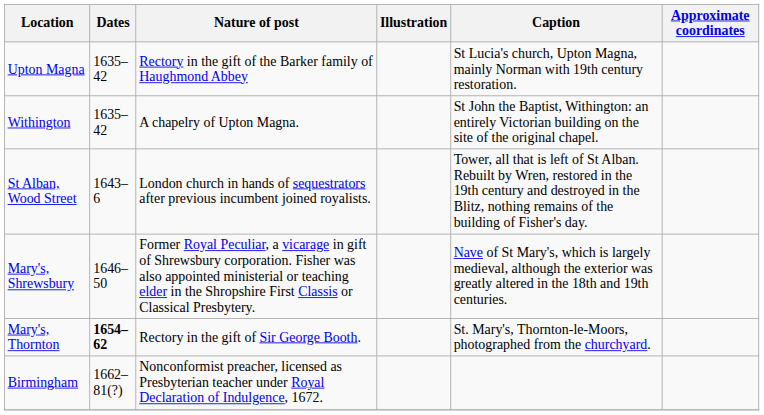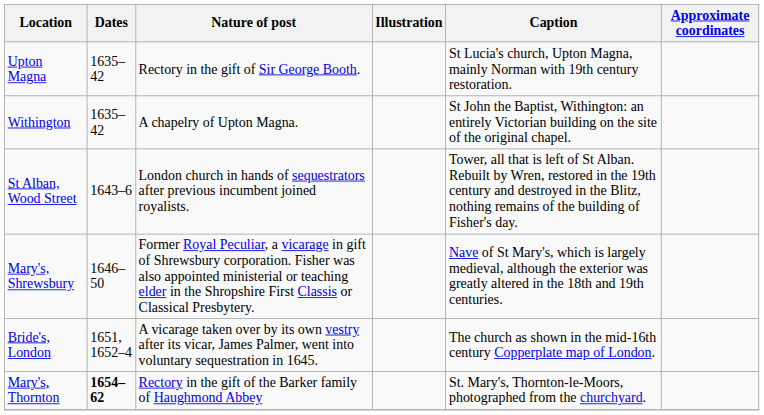Upton Magna | Nature of post: Rectory in the gift of the Barker family of Haughmond Abbey -> Rectory in the gift of Sir George Booth.
+ row: Bride's, London | 1651, 1652–4 | A vicarage taken over by its own vestry after its vicar, James Palmer, went into voluntary sequestration in 1645. | The church as shown in the mid-16th century Copperplate map of London.
Mary's, Thornton | Nature of post: Rectory in the gift of Sir George Booth. -> Rectory in the gift of the Barker family of Haughmond Abbey
- row: Birmingham | 1662–81(?) | Nonconformist preacher, licensed as Presbyterian teacher under Royal Declaration of Indulgence, 1672.
